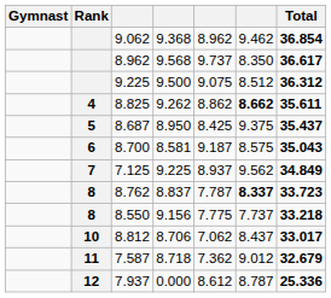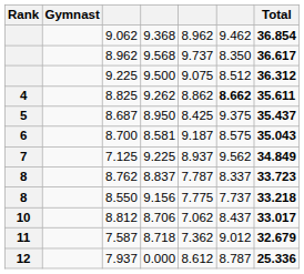columns swapped: Rank <-> Gymnast
8.762 | column 6: bold -> normal
